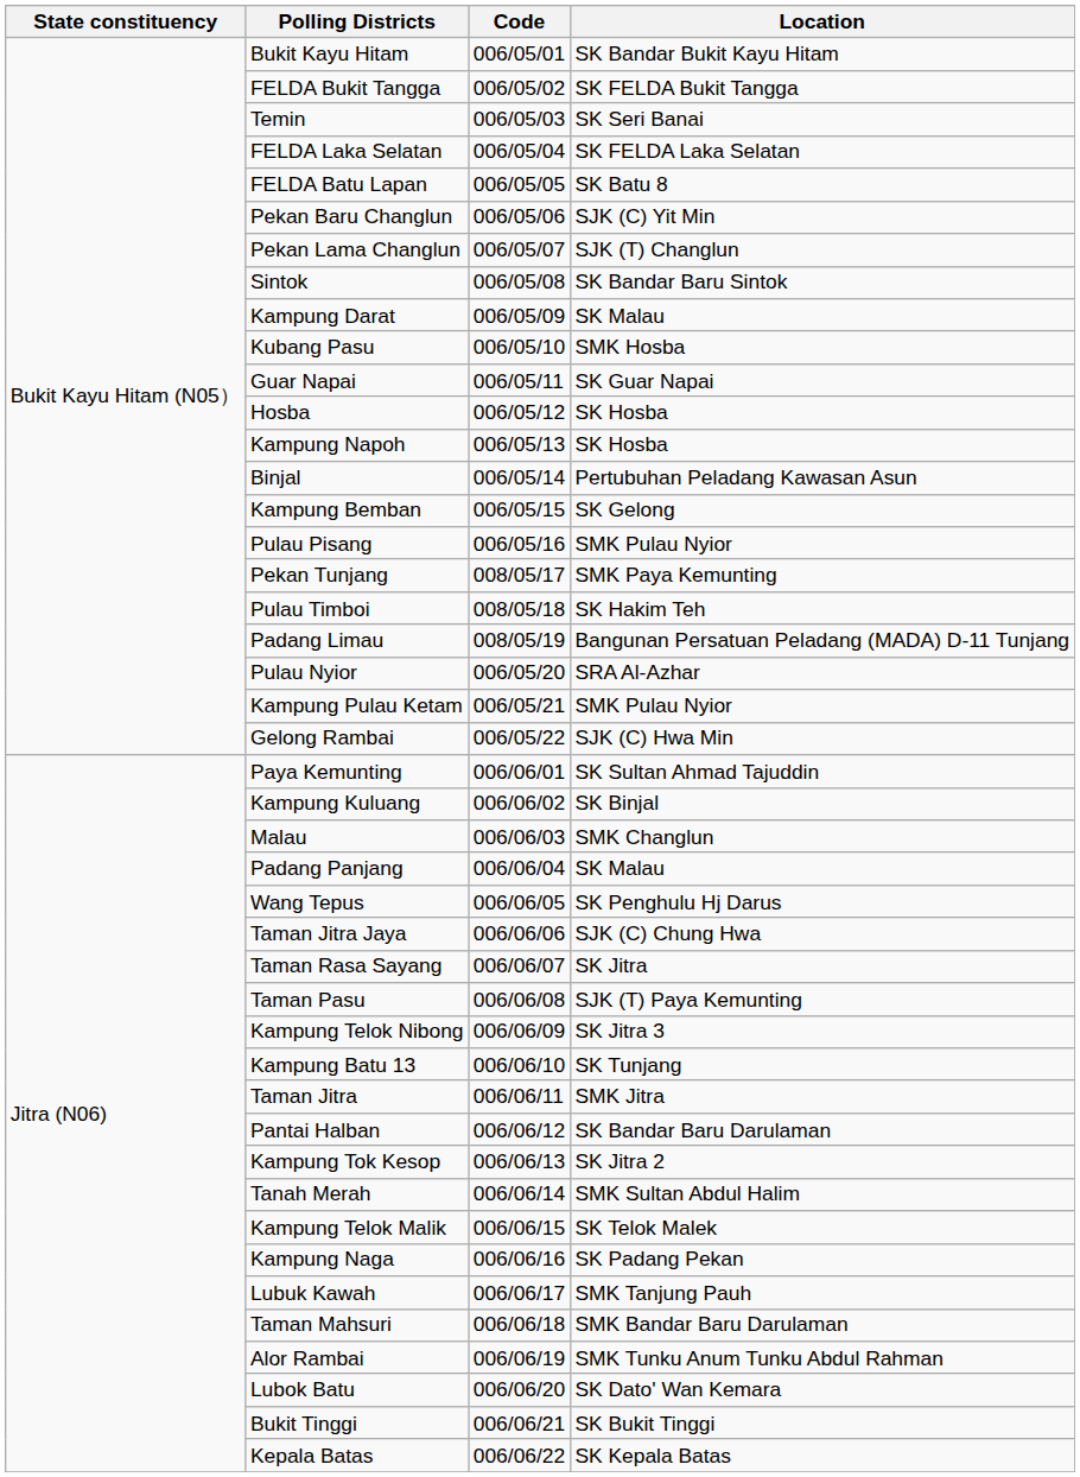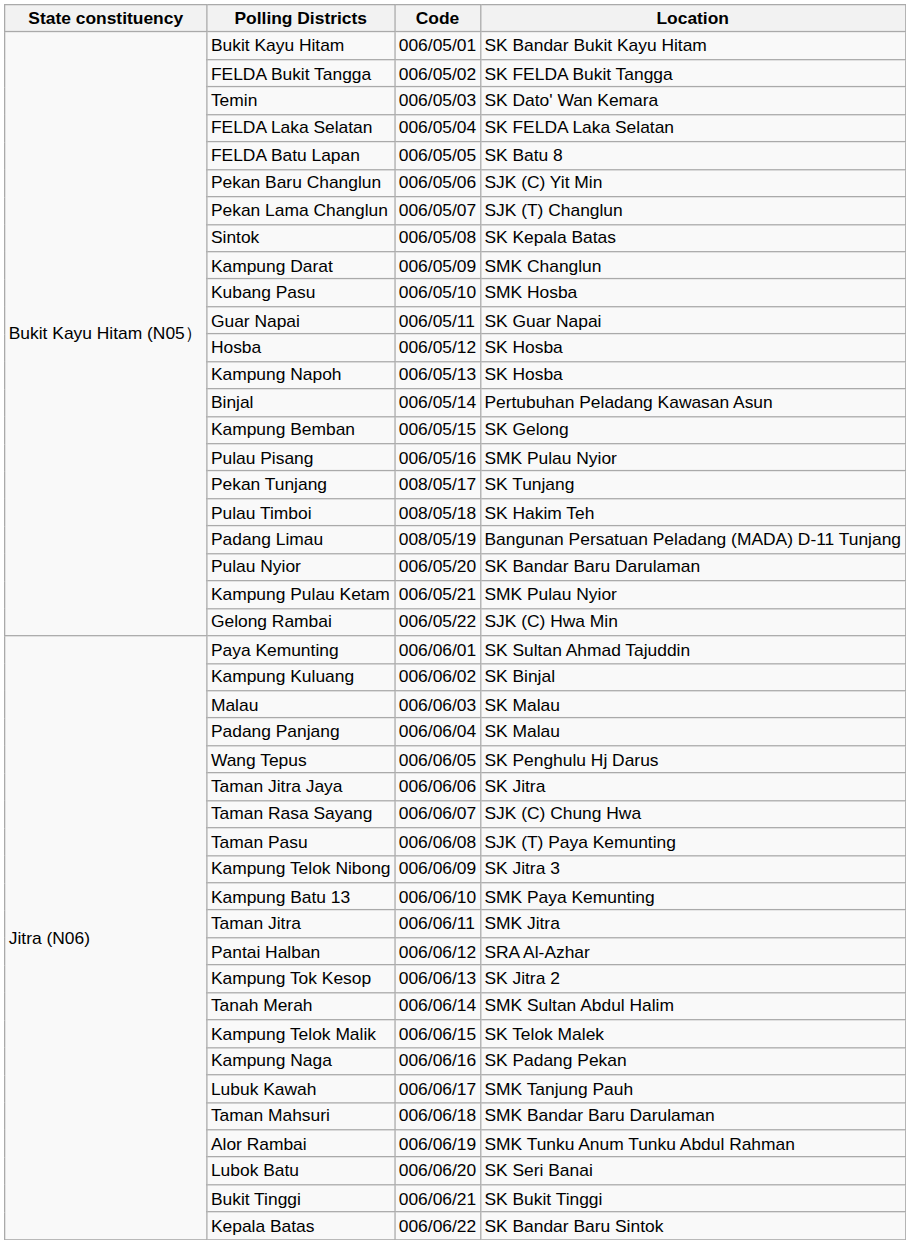Temin | Location: SK Seri Banai -> SK Dato' Wan Kemara
Sintok | Location: SK Bandar Baru Sintok -> SK Kepala Batas
Kampung Darat | Location: SK Malau -> SMK Changlun
Pekan Tunjang | Location: SMK Paya Kemunting -> SK Tunjang
Pulau Nyior | Location: SRA Al-Azhar -> SK Bandar Baru Darulaman
Malau | Location: SMK Changlun -> SK Malau
Taman Jitra Jaya | Location: SJK (C) Chung Hwa -> SK Jitra
Taman Rasa Sayang | Location: SK Jitra -> SJK (C) Chung Hwa
Kampung Batu 13 | Location: SK Tunjang -> SMK Paya Kemunting
Pantai Halban | Location: SK Bandar Baru Darulaman -> SRA Al-Azhar
Lubok Batu | Location: SK Dato' Wan Kemara -> SK Seri Banai
Kepala Batas | Location: SK Kepala Batas -> SK Bandar Baru Sintok
